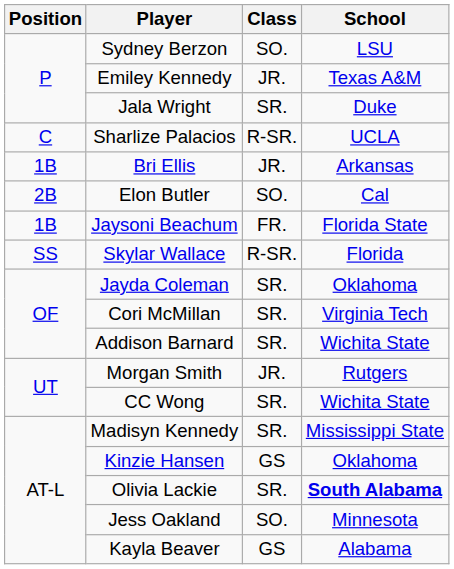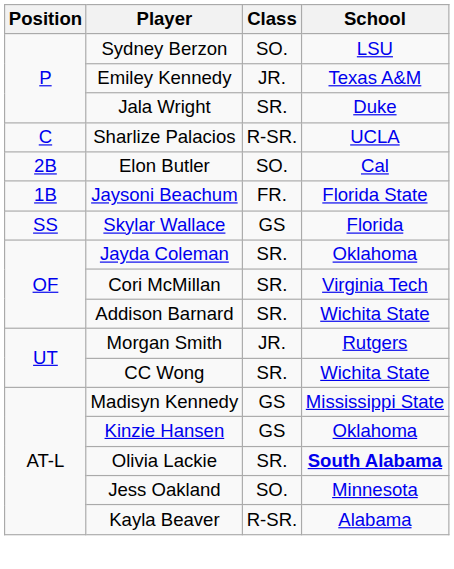- row: 1B | Bri Ellis | JR. | Arkansas
Skylar Wallace | Class: R-SR. -> GS
Madisyn Kennedy | Class: SR. -> GS
Kayla Beaver | Class: GS -> R-SR.
